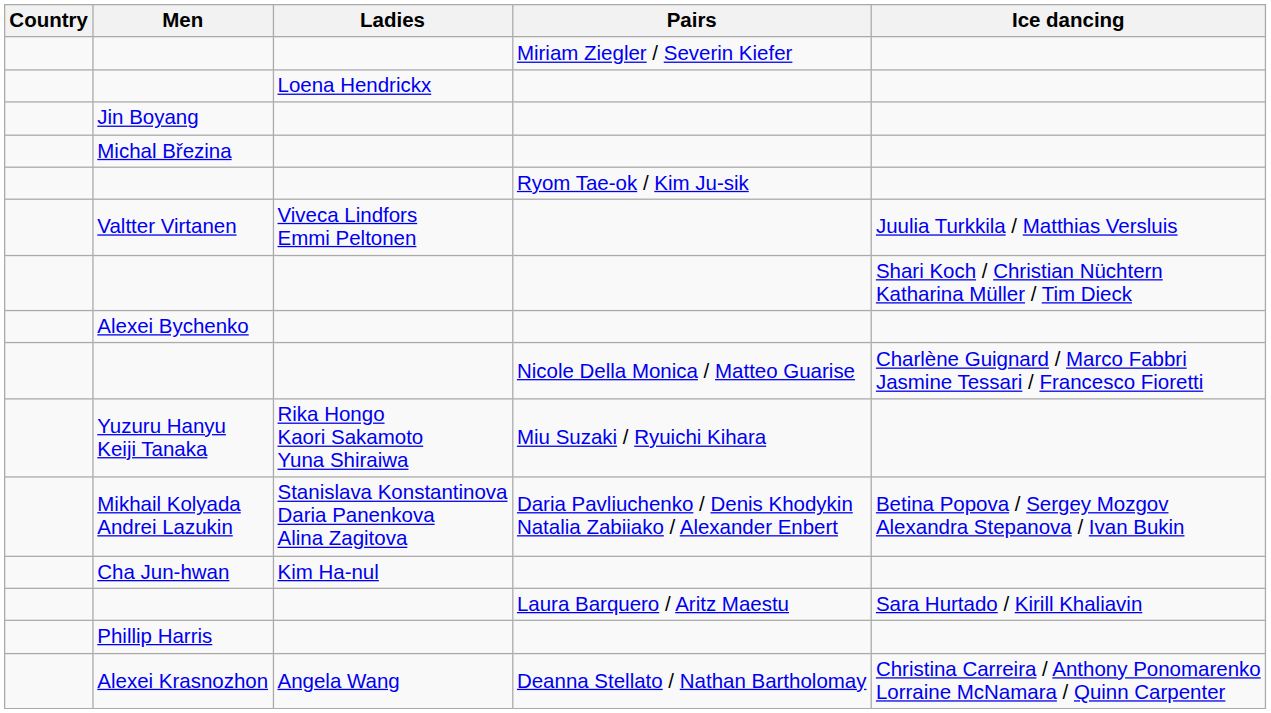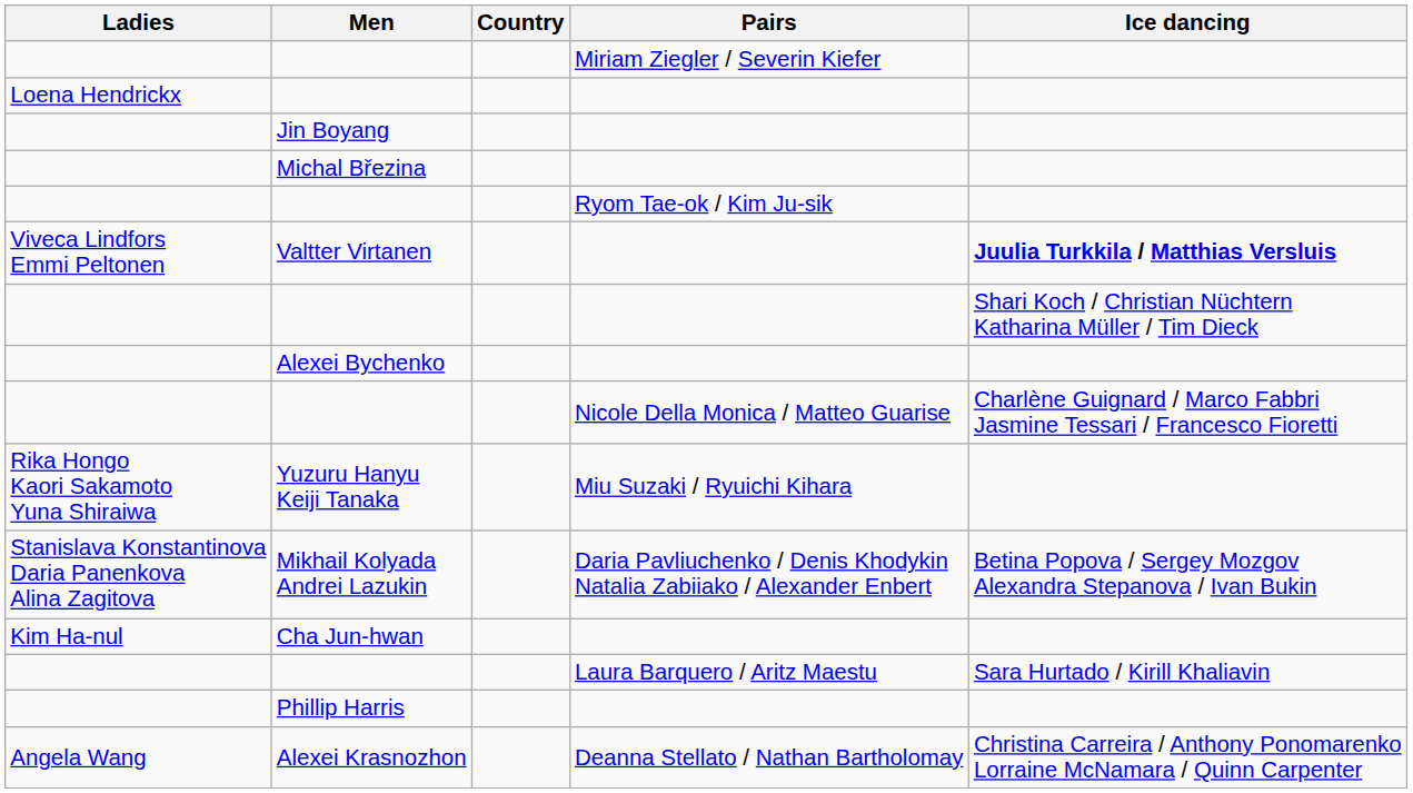columns swapped: Country <-> Ladies
Valtter Virtanen | Ice dancing: normal -> bold
